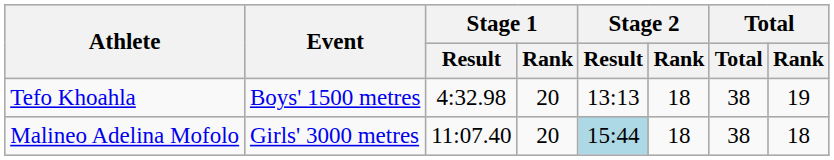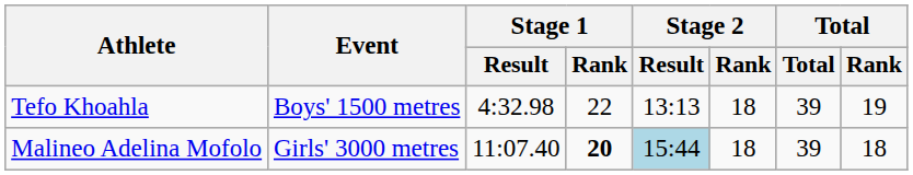Tefo Khoahla | Stage 1 / Rank: 20 -> 22
Tefo Khoahla | Total: 38 -> 39
Malineo Adelina Mofolo | Stage 1 / Rank: normal -> bold
Malineo Adelina Mofolo | Total: 38 -> 39
